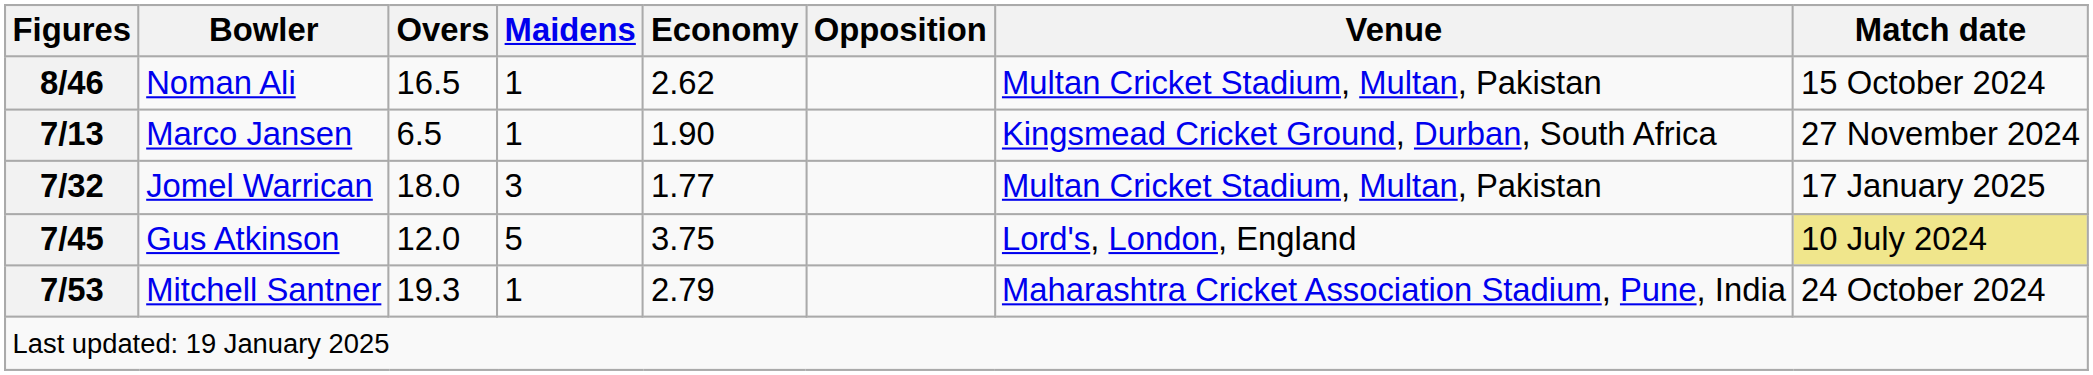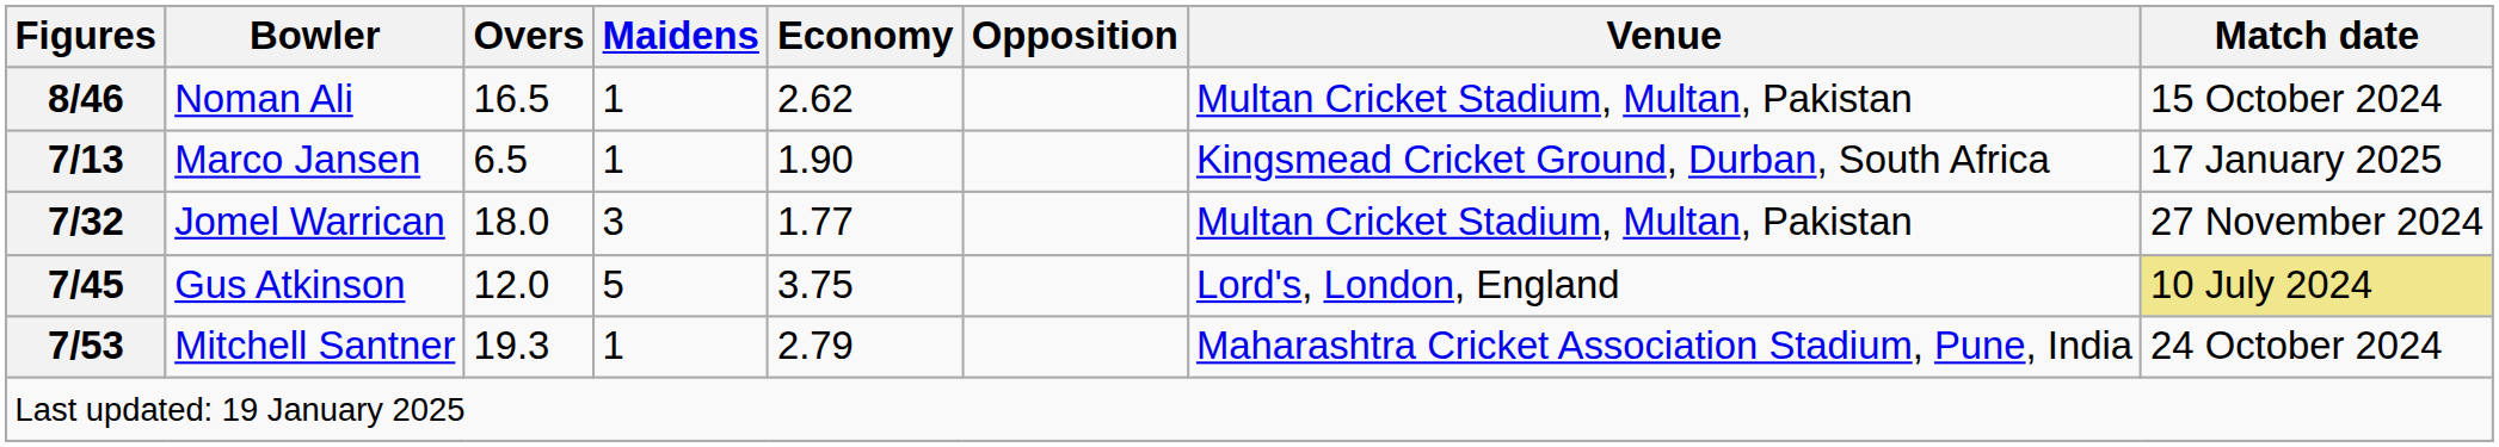Marco Jansen | Match date: 27 November 2024 -> 17 January 2025
Jomel Warrican | Match date: 17 January 2025 -> 27 November 2024
